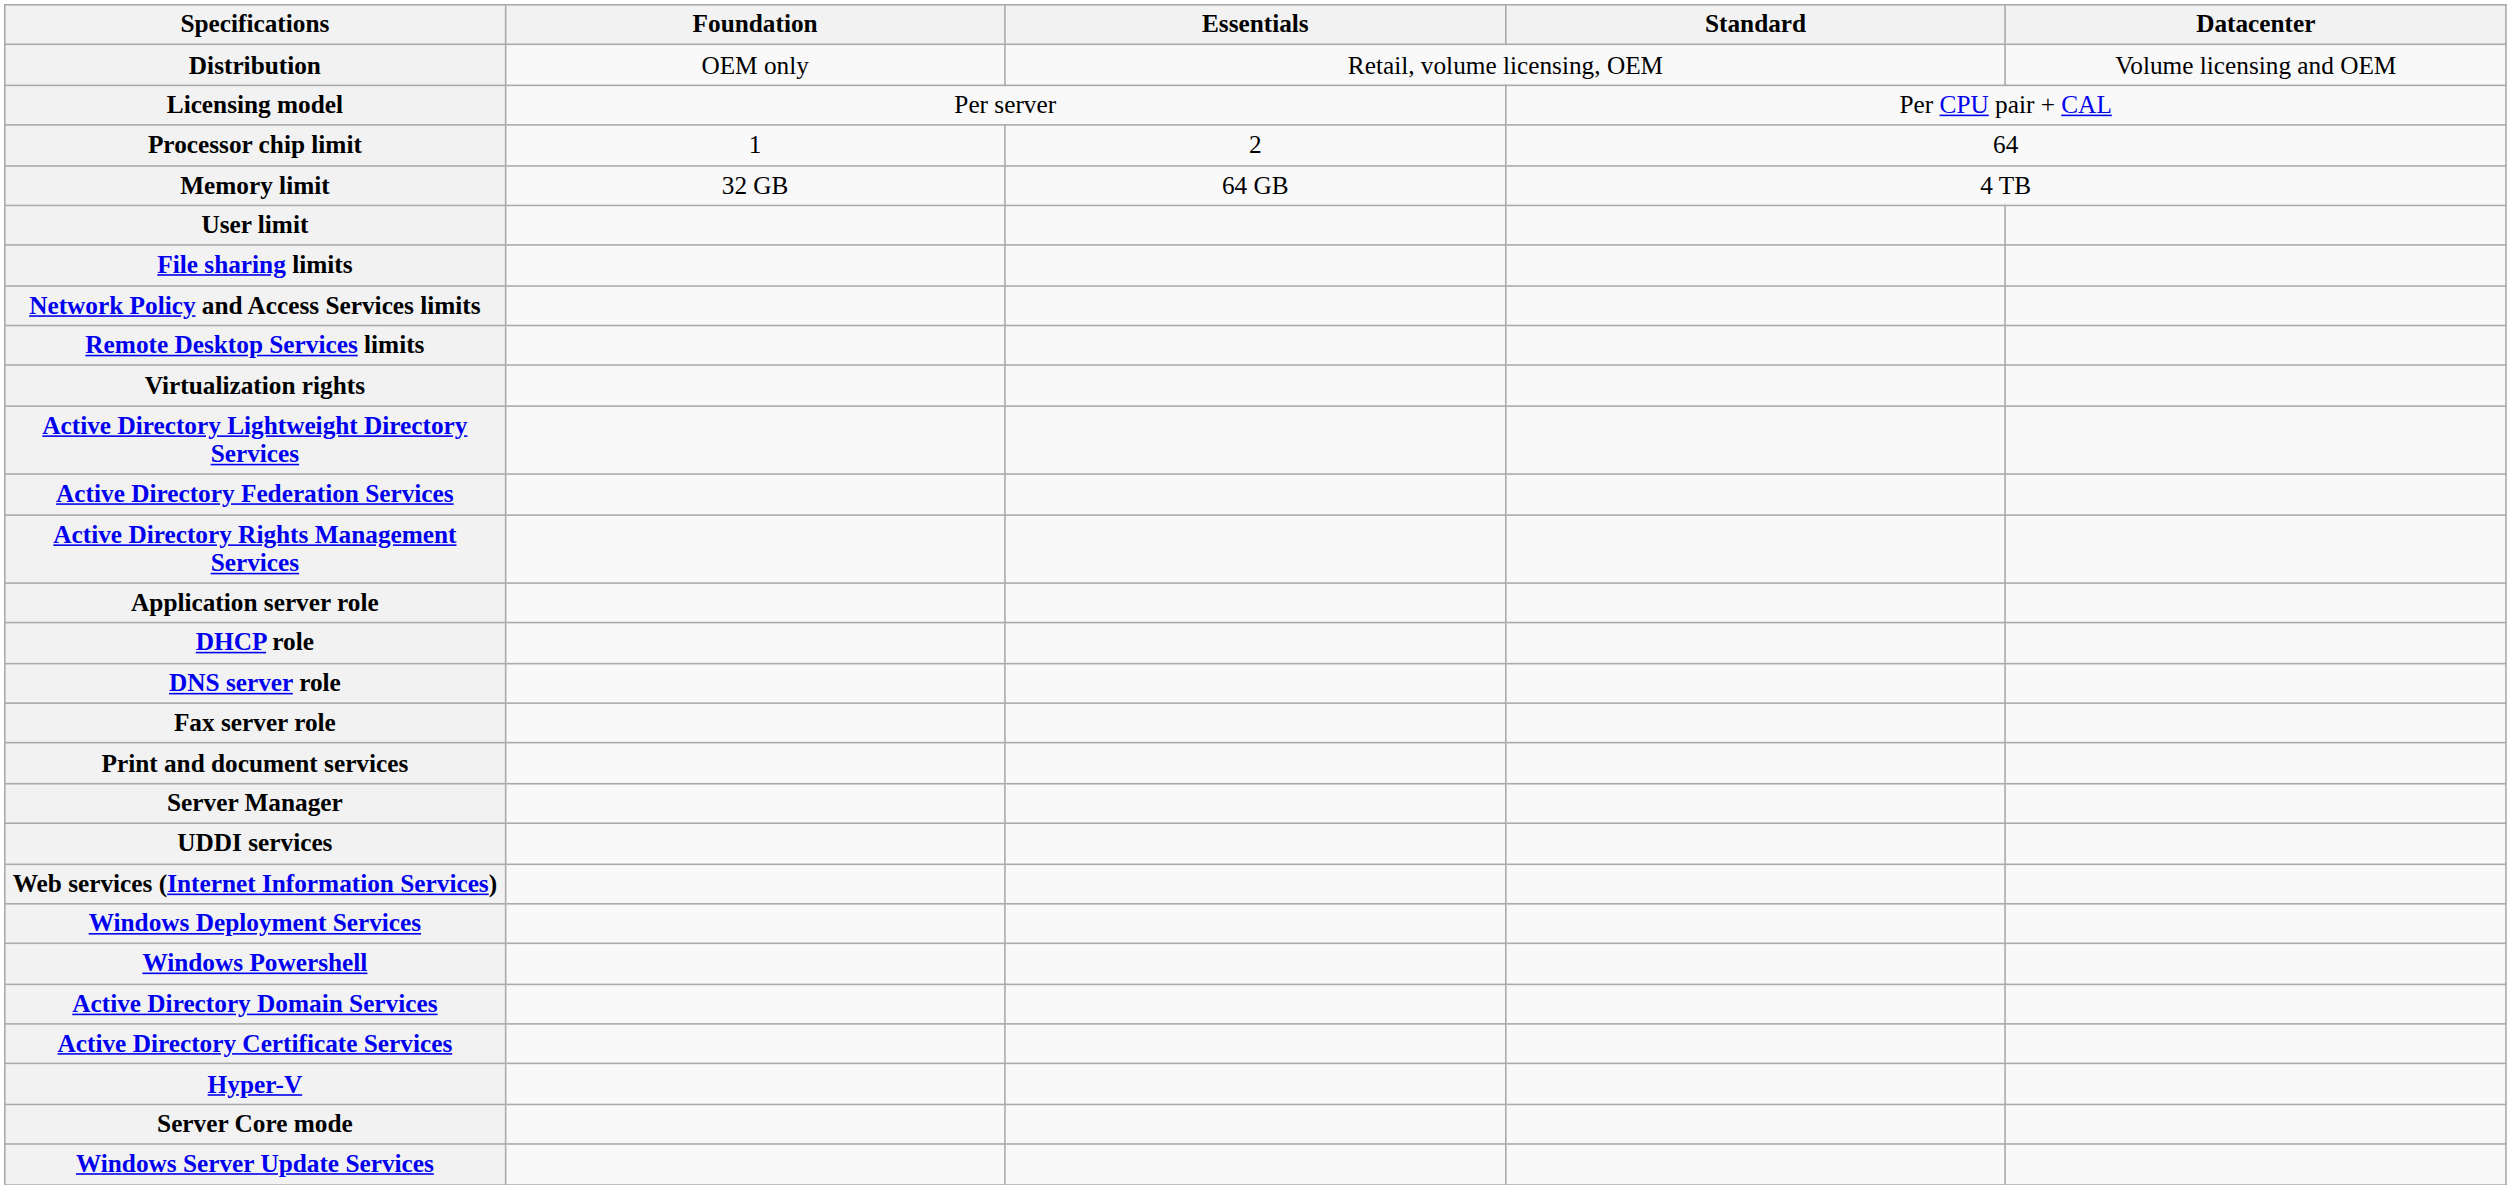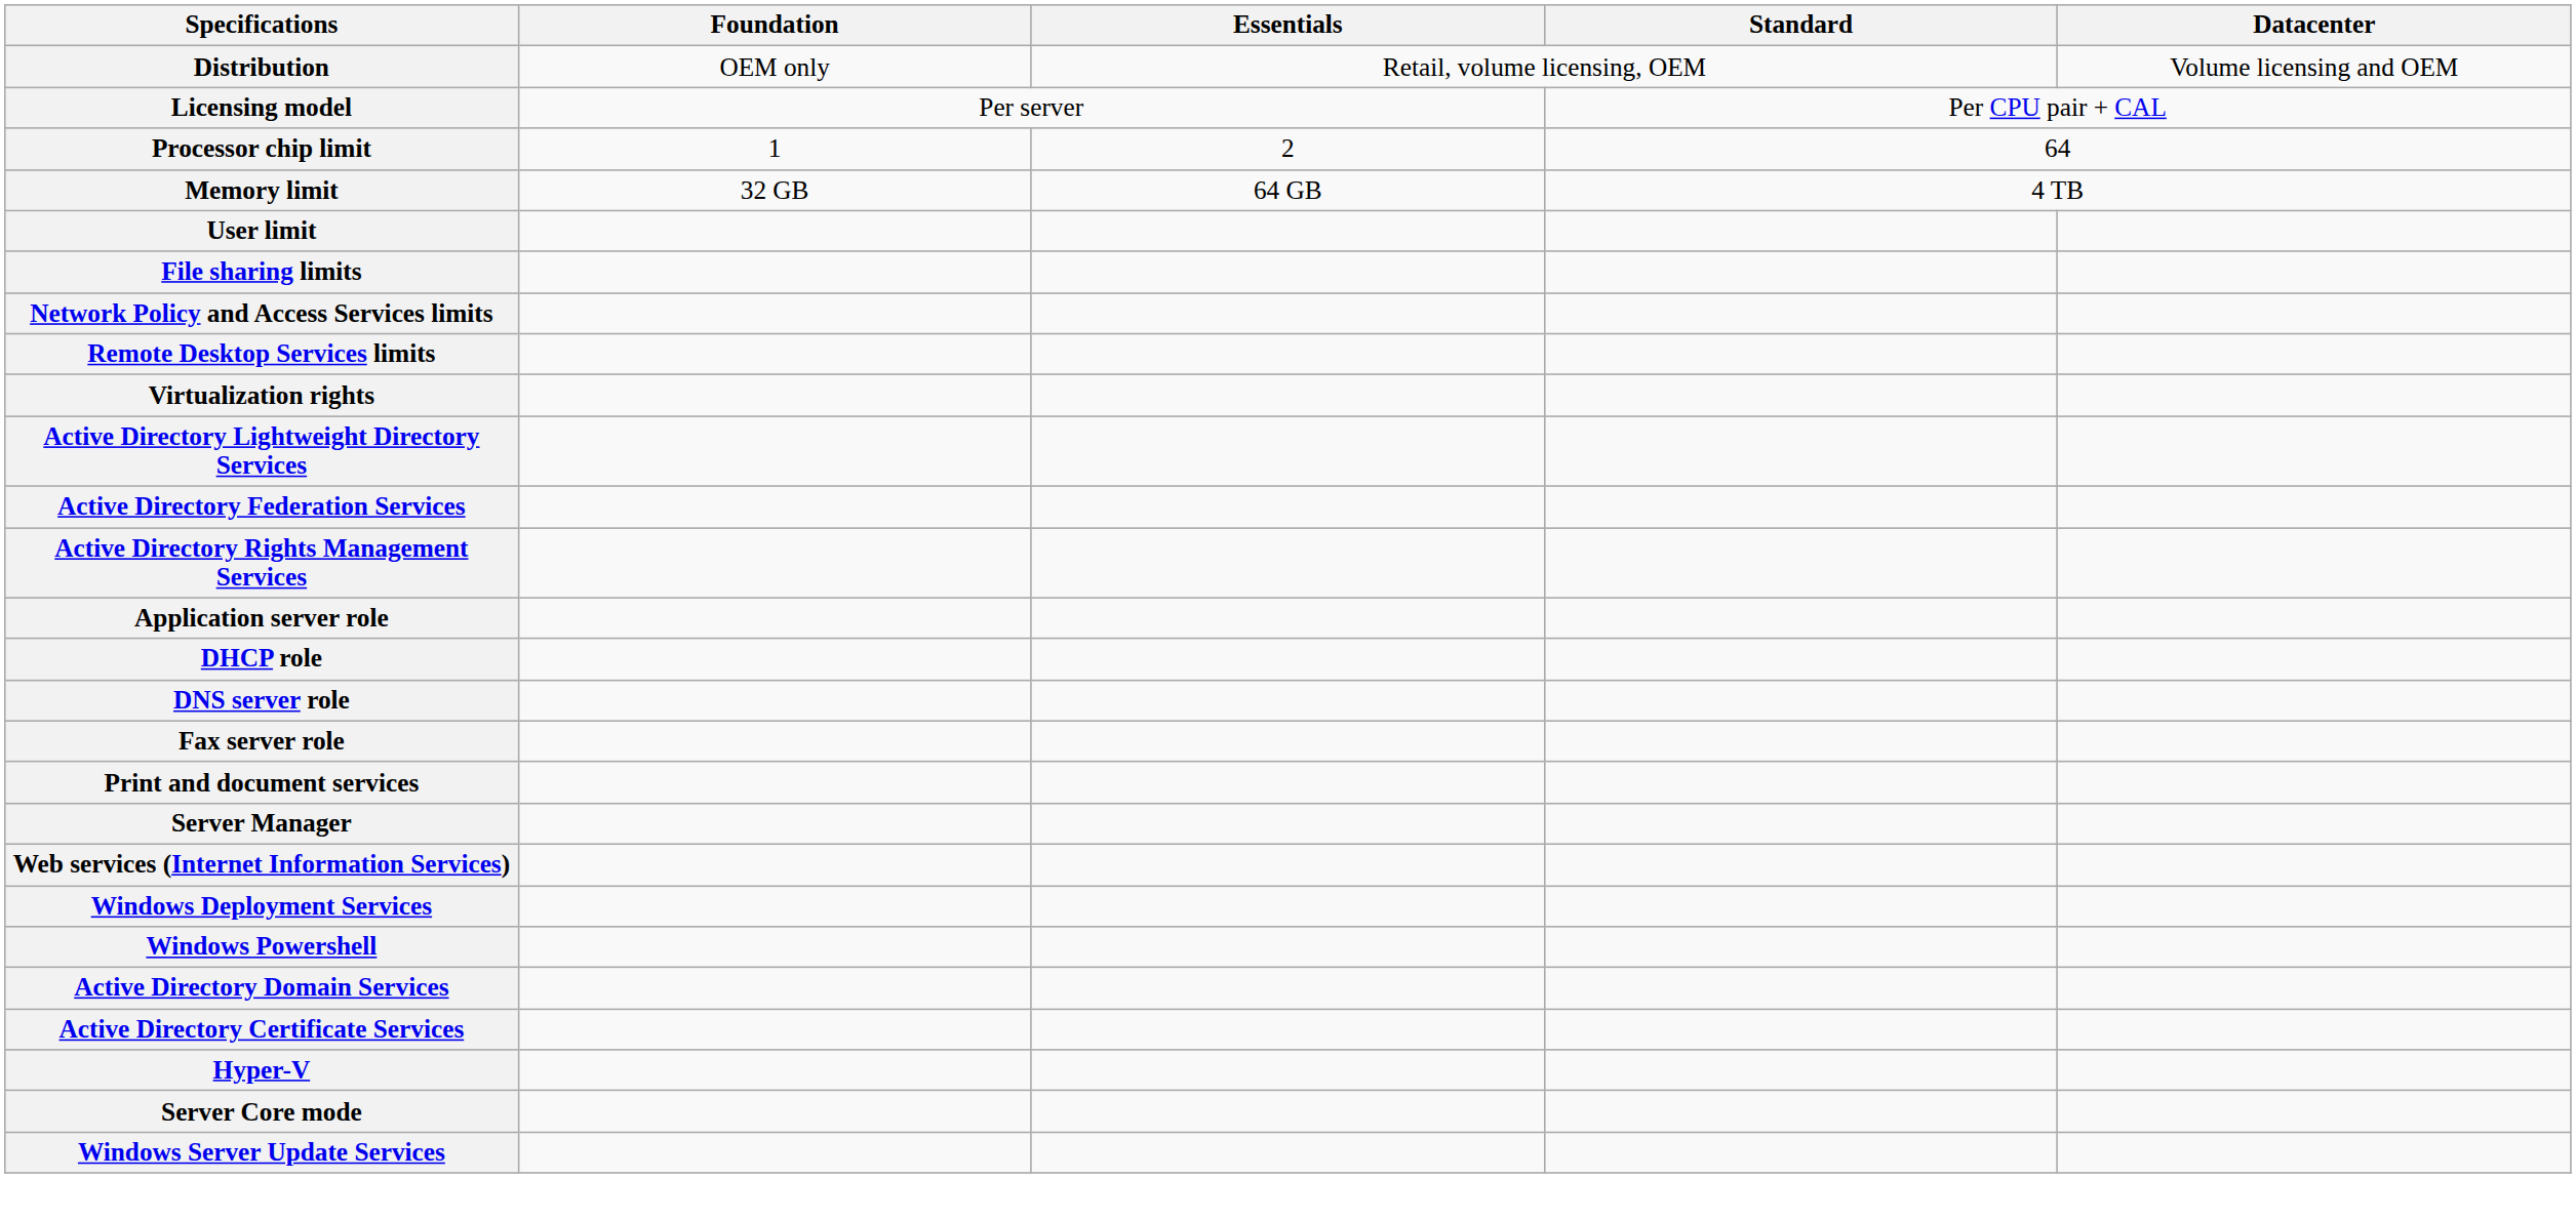- row: UDDI services
